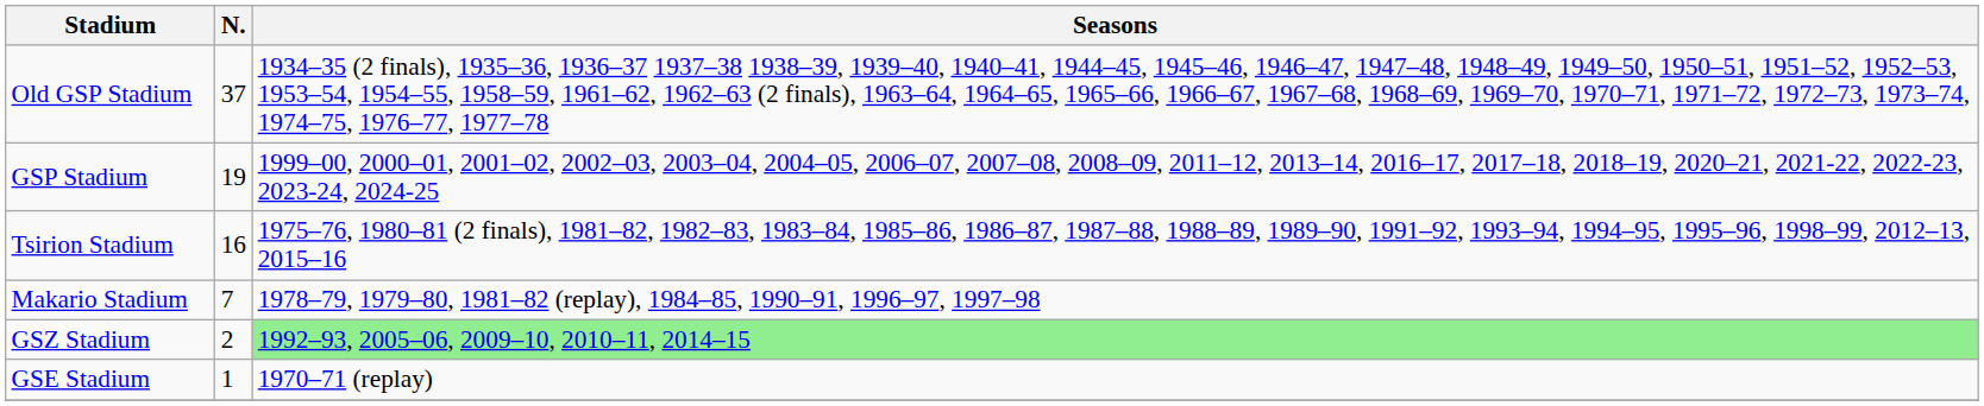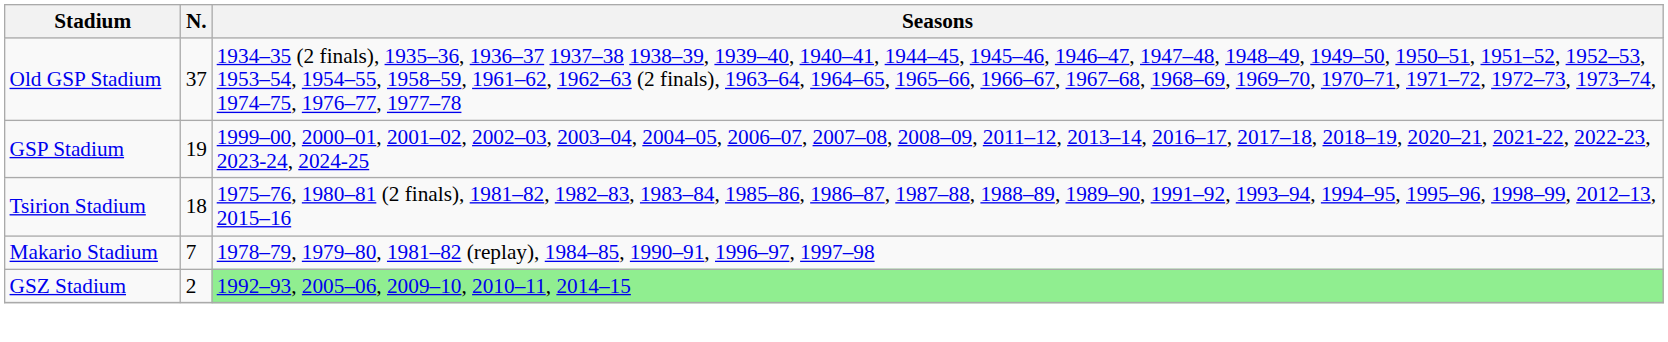Tsirion Stadium | N.: 16 -> 18
- row: GSE Stadium | 1 | 1970–71 (replay)
